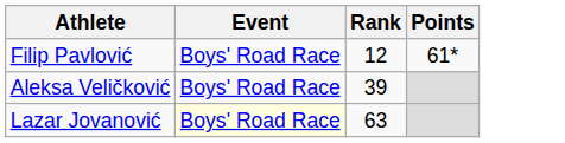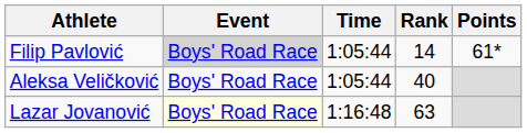+ column: Time | 1:05:44 | 1:05:44 | 1:16:48
Filip Pavlović | Event: no background -> lightgrey background
Filip Pavlović | Rank: 12 -> 14
Aleksa Veličković | Rank: 39 -> 40
